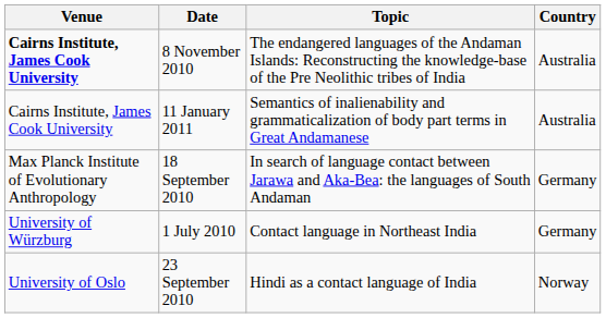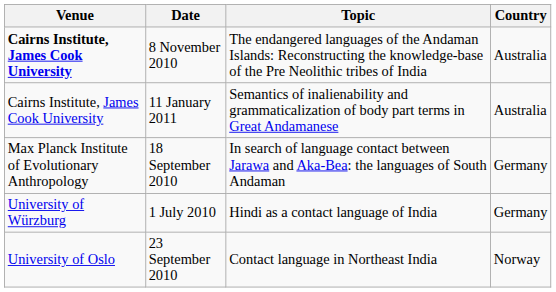1 July 2010 | Topic: Contact language in Northeast India -> Hindi as a contact language of India
23 September 2010 | Topic: Hindi as a contact language of India -> Contact language in Northeast India
